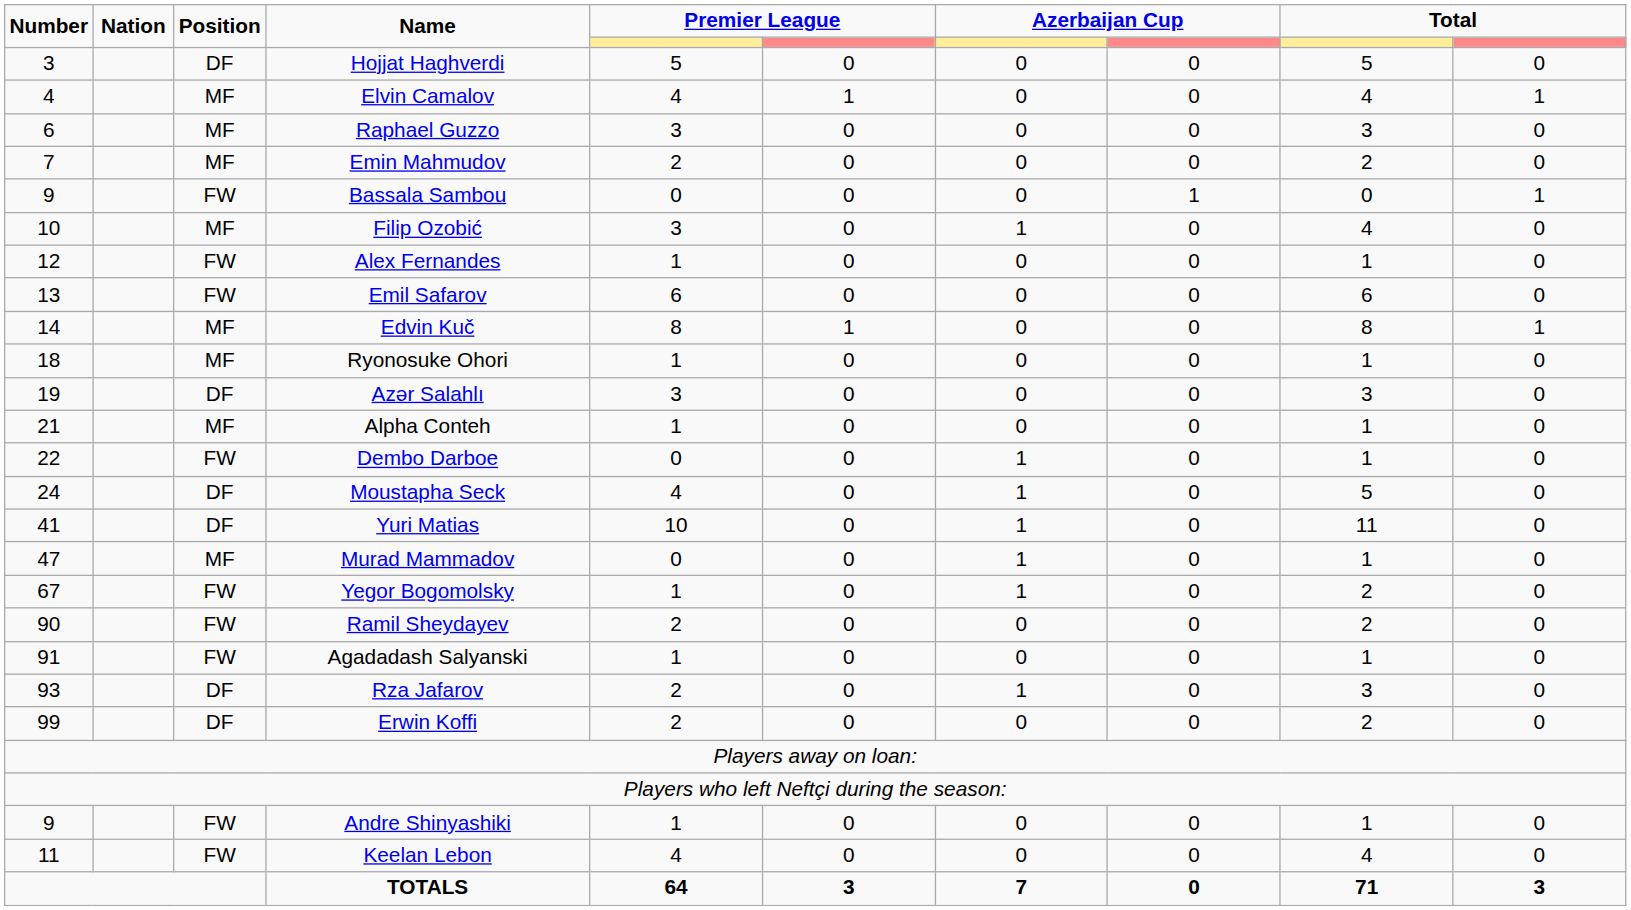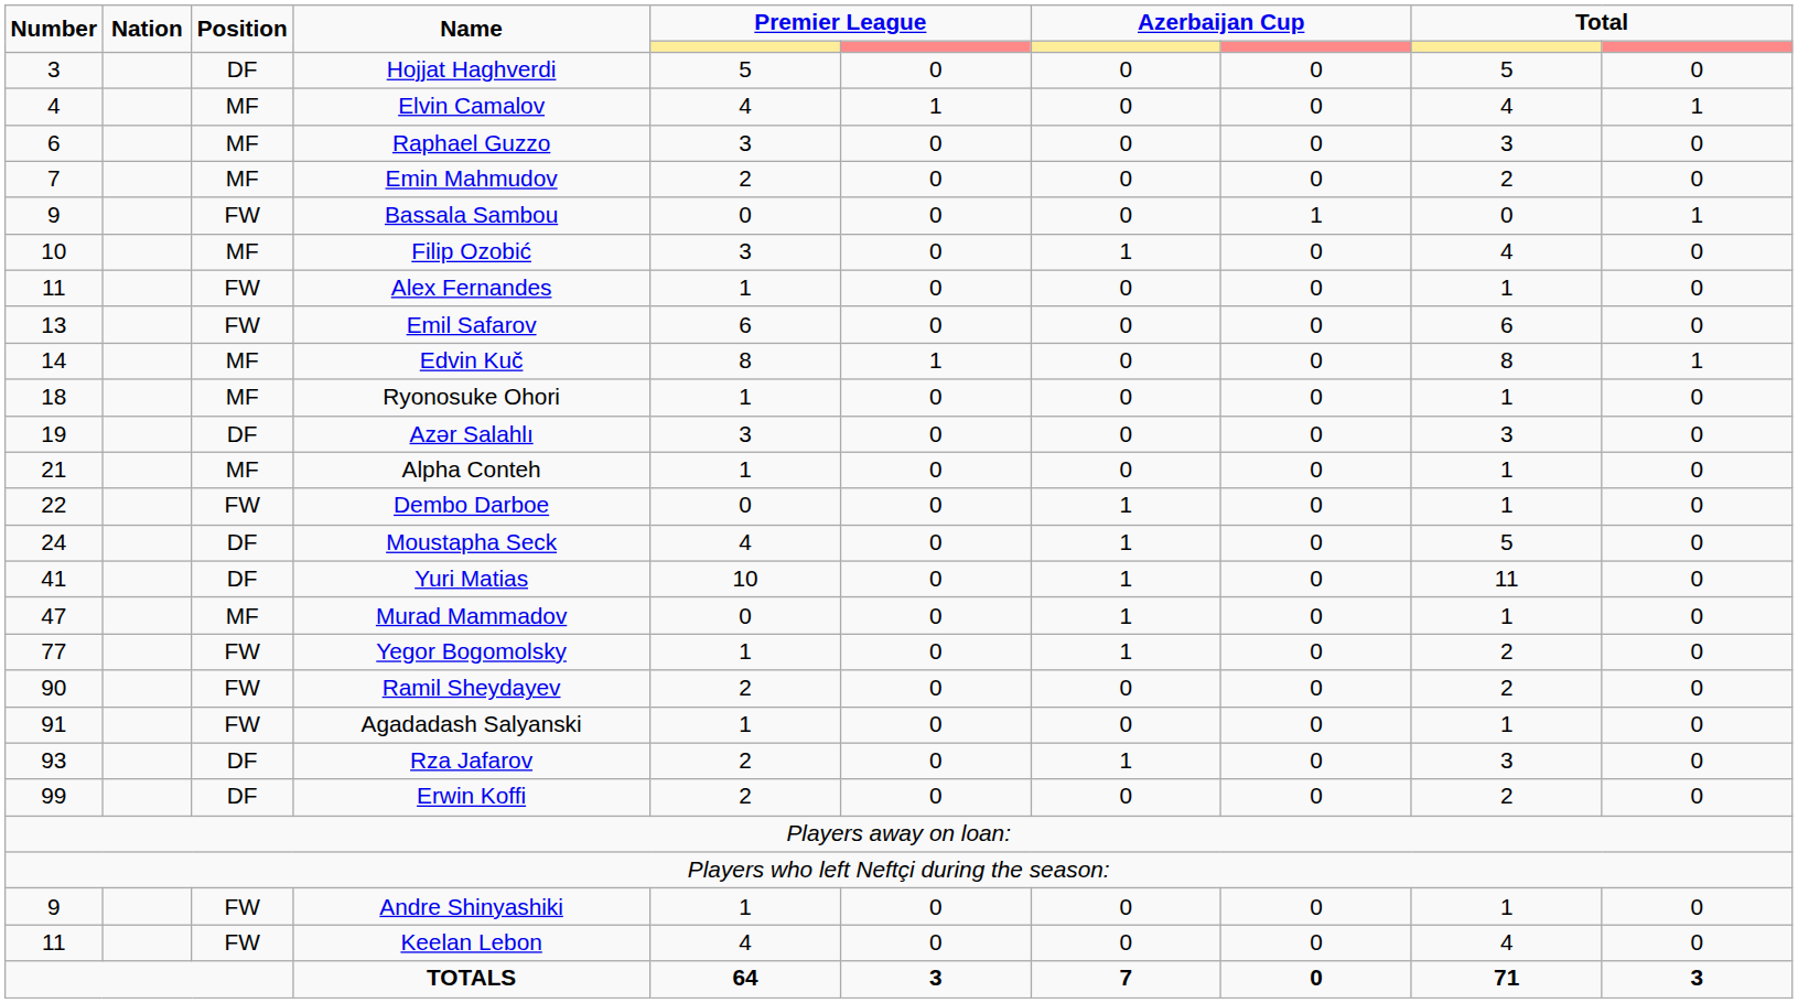Alex Fernandes | Number: 12 -> 11
Yegor Bogomolsky | Number: 67 -> 77
